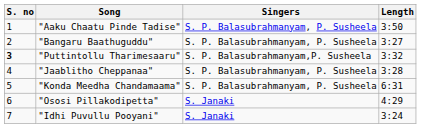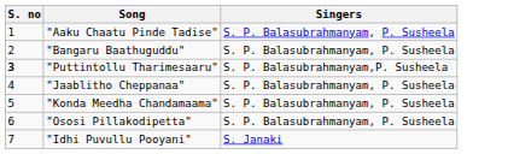- column: Length | 3:50 | 3:27 | 3:32 | 3:28 | 6:31 | 4:29 | 3:24
"Ososi Pillakodipetta" | Singers: S. Janaki -> S. P. Balasubrahmanyam, P. Susheela
